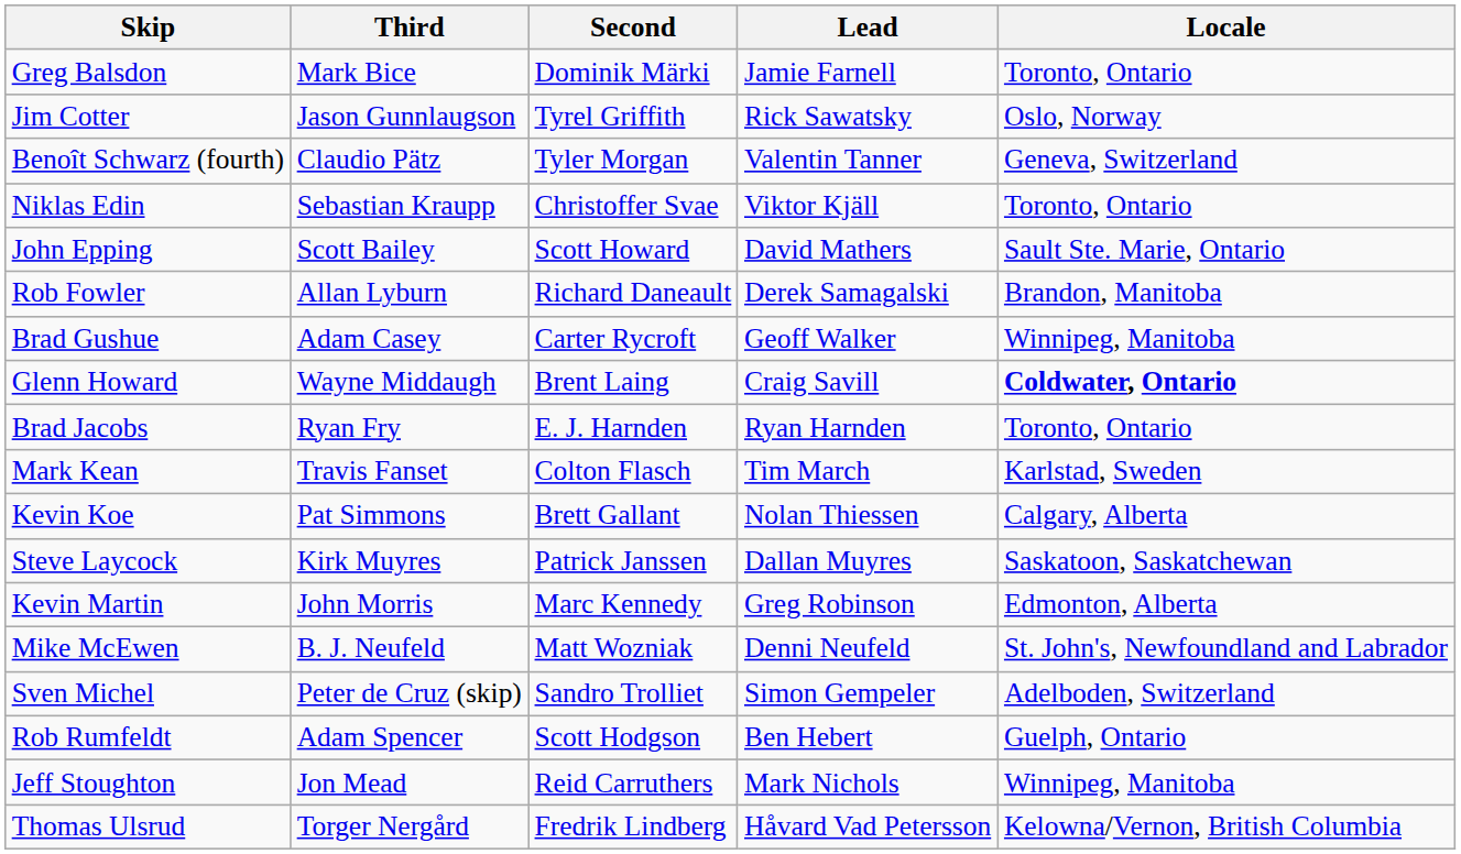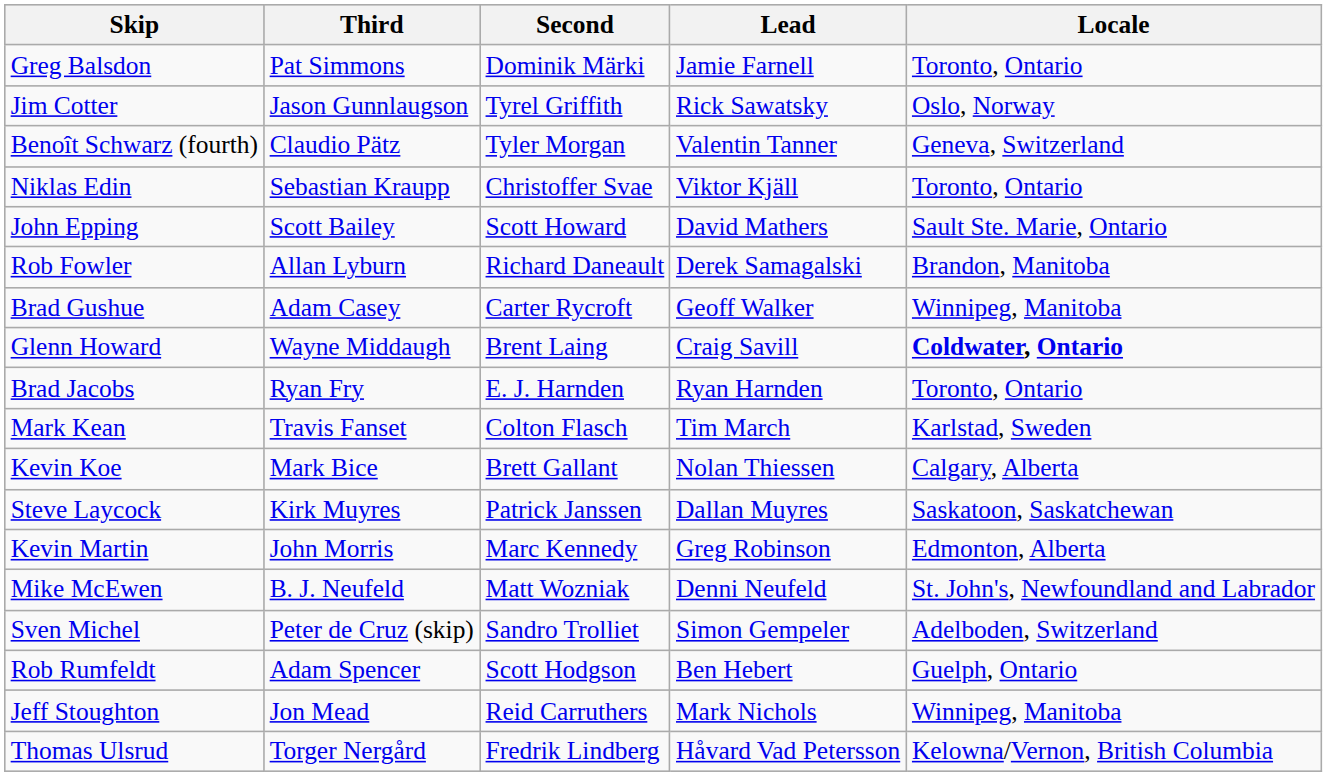Greg Balsdon | Third: Mark Bice -> Pat Simmons
Kevin Koe | Third: Pat Simmons -> Mark Bice
